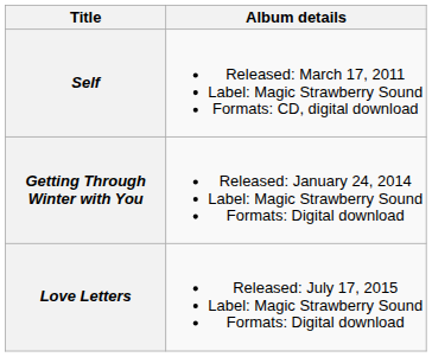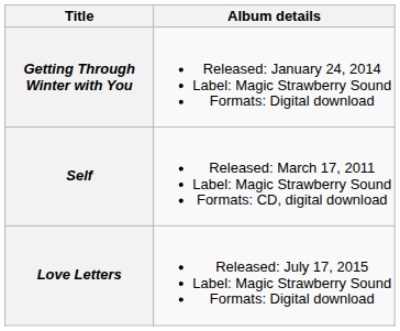rows swapped: Self <-> Getting Through Winter with You
